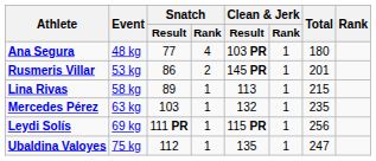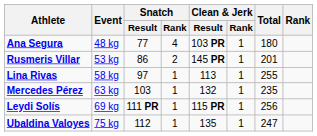Lina Rivas | Snatch / Result: 89 -> 97
Lina Rivas | Total: 215 -> 255
